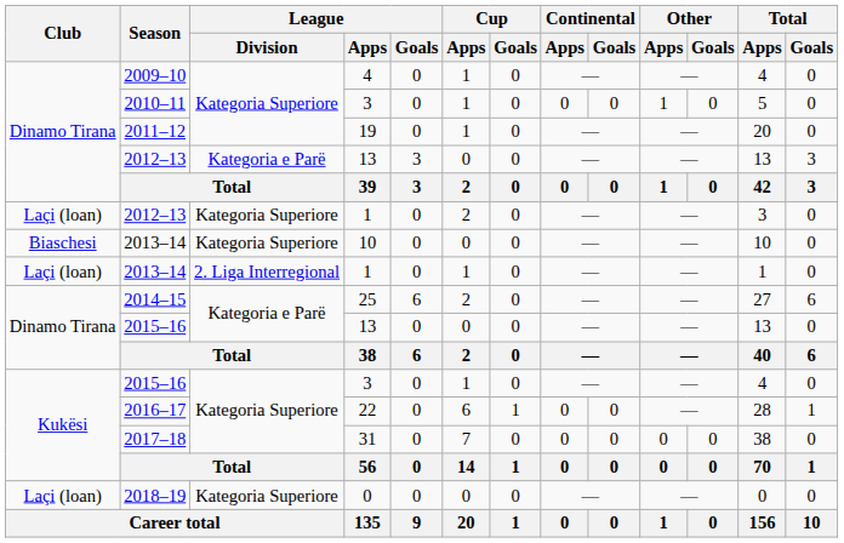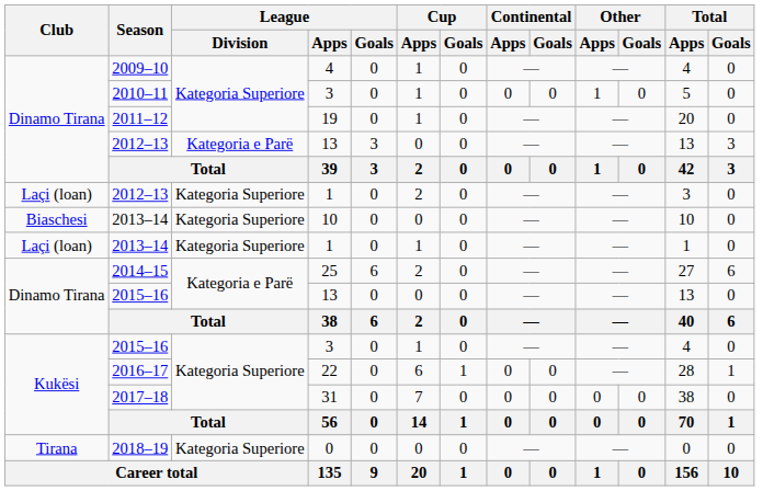2013–14 / 1 | League / Division: 2. Liga Interregional -> Kategoria Superiore
2018–19 | Club: Laçi (loan) -> Tirana
